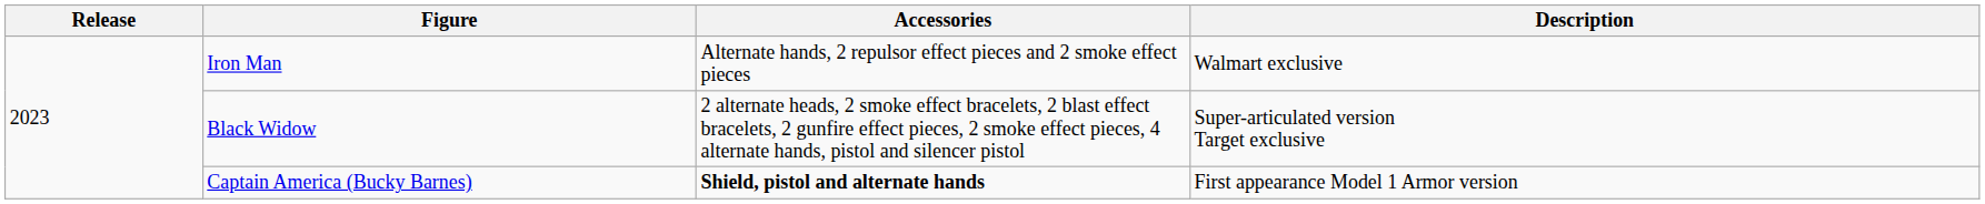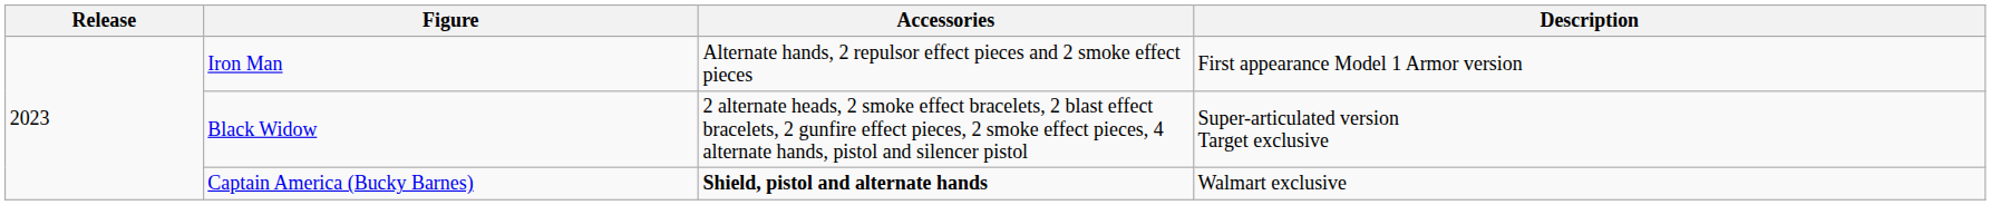Iron Man | Description: Walmart exclusive -> First appearance Model 1 Armor version
Captain America (Bucky Barnes) | Description: First appearance Model 1 Armor version -> Walmart exclusive
